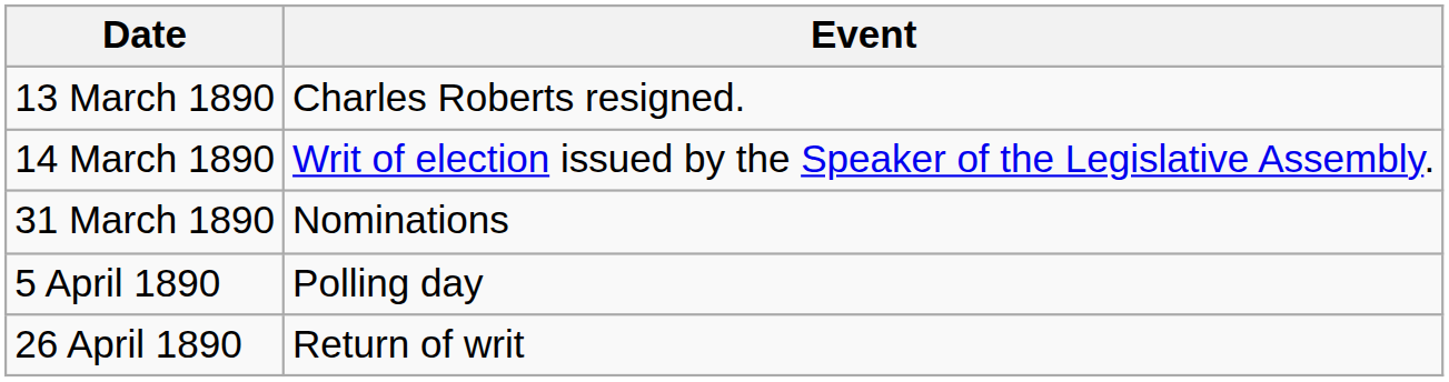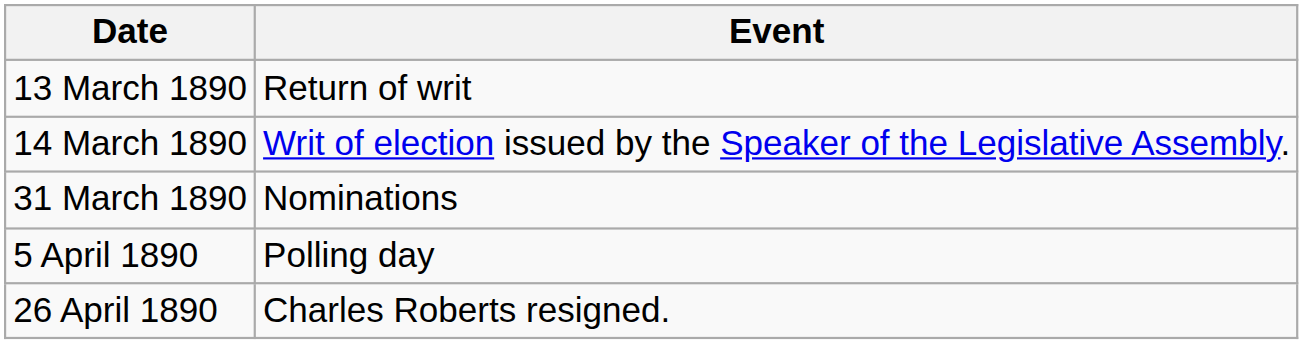13 March 1890 | Event: Charles Roberts resigned. -> Return of writ
26 April 1890 | Event: Return of writ -> Charles Roberts resigned.
